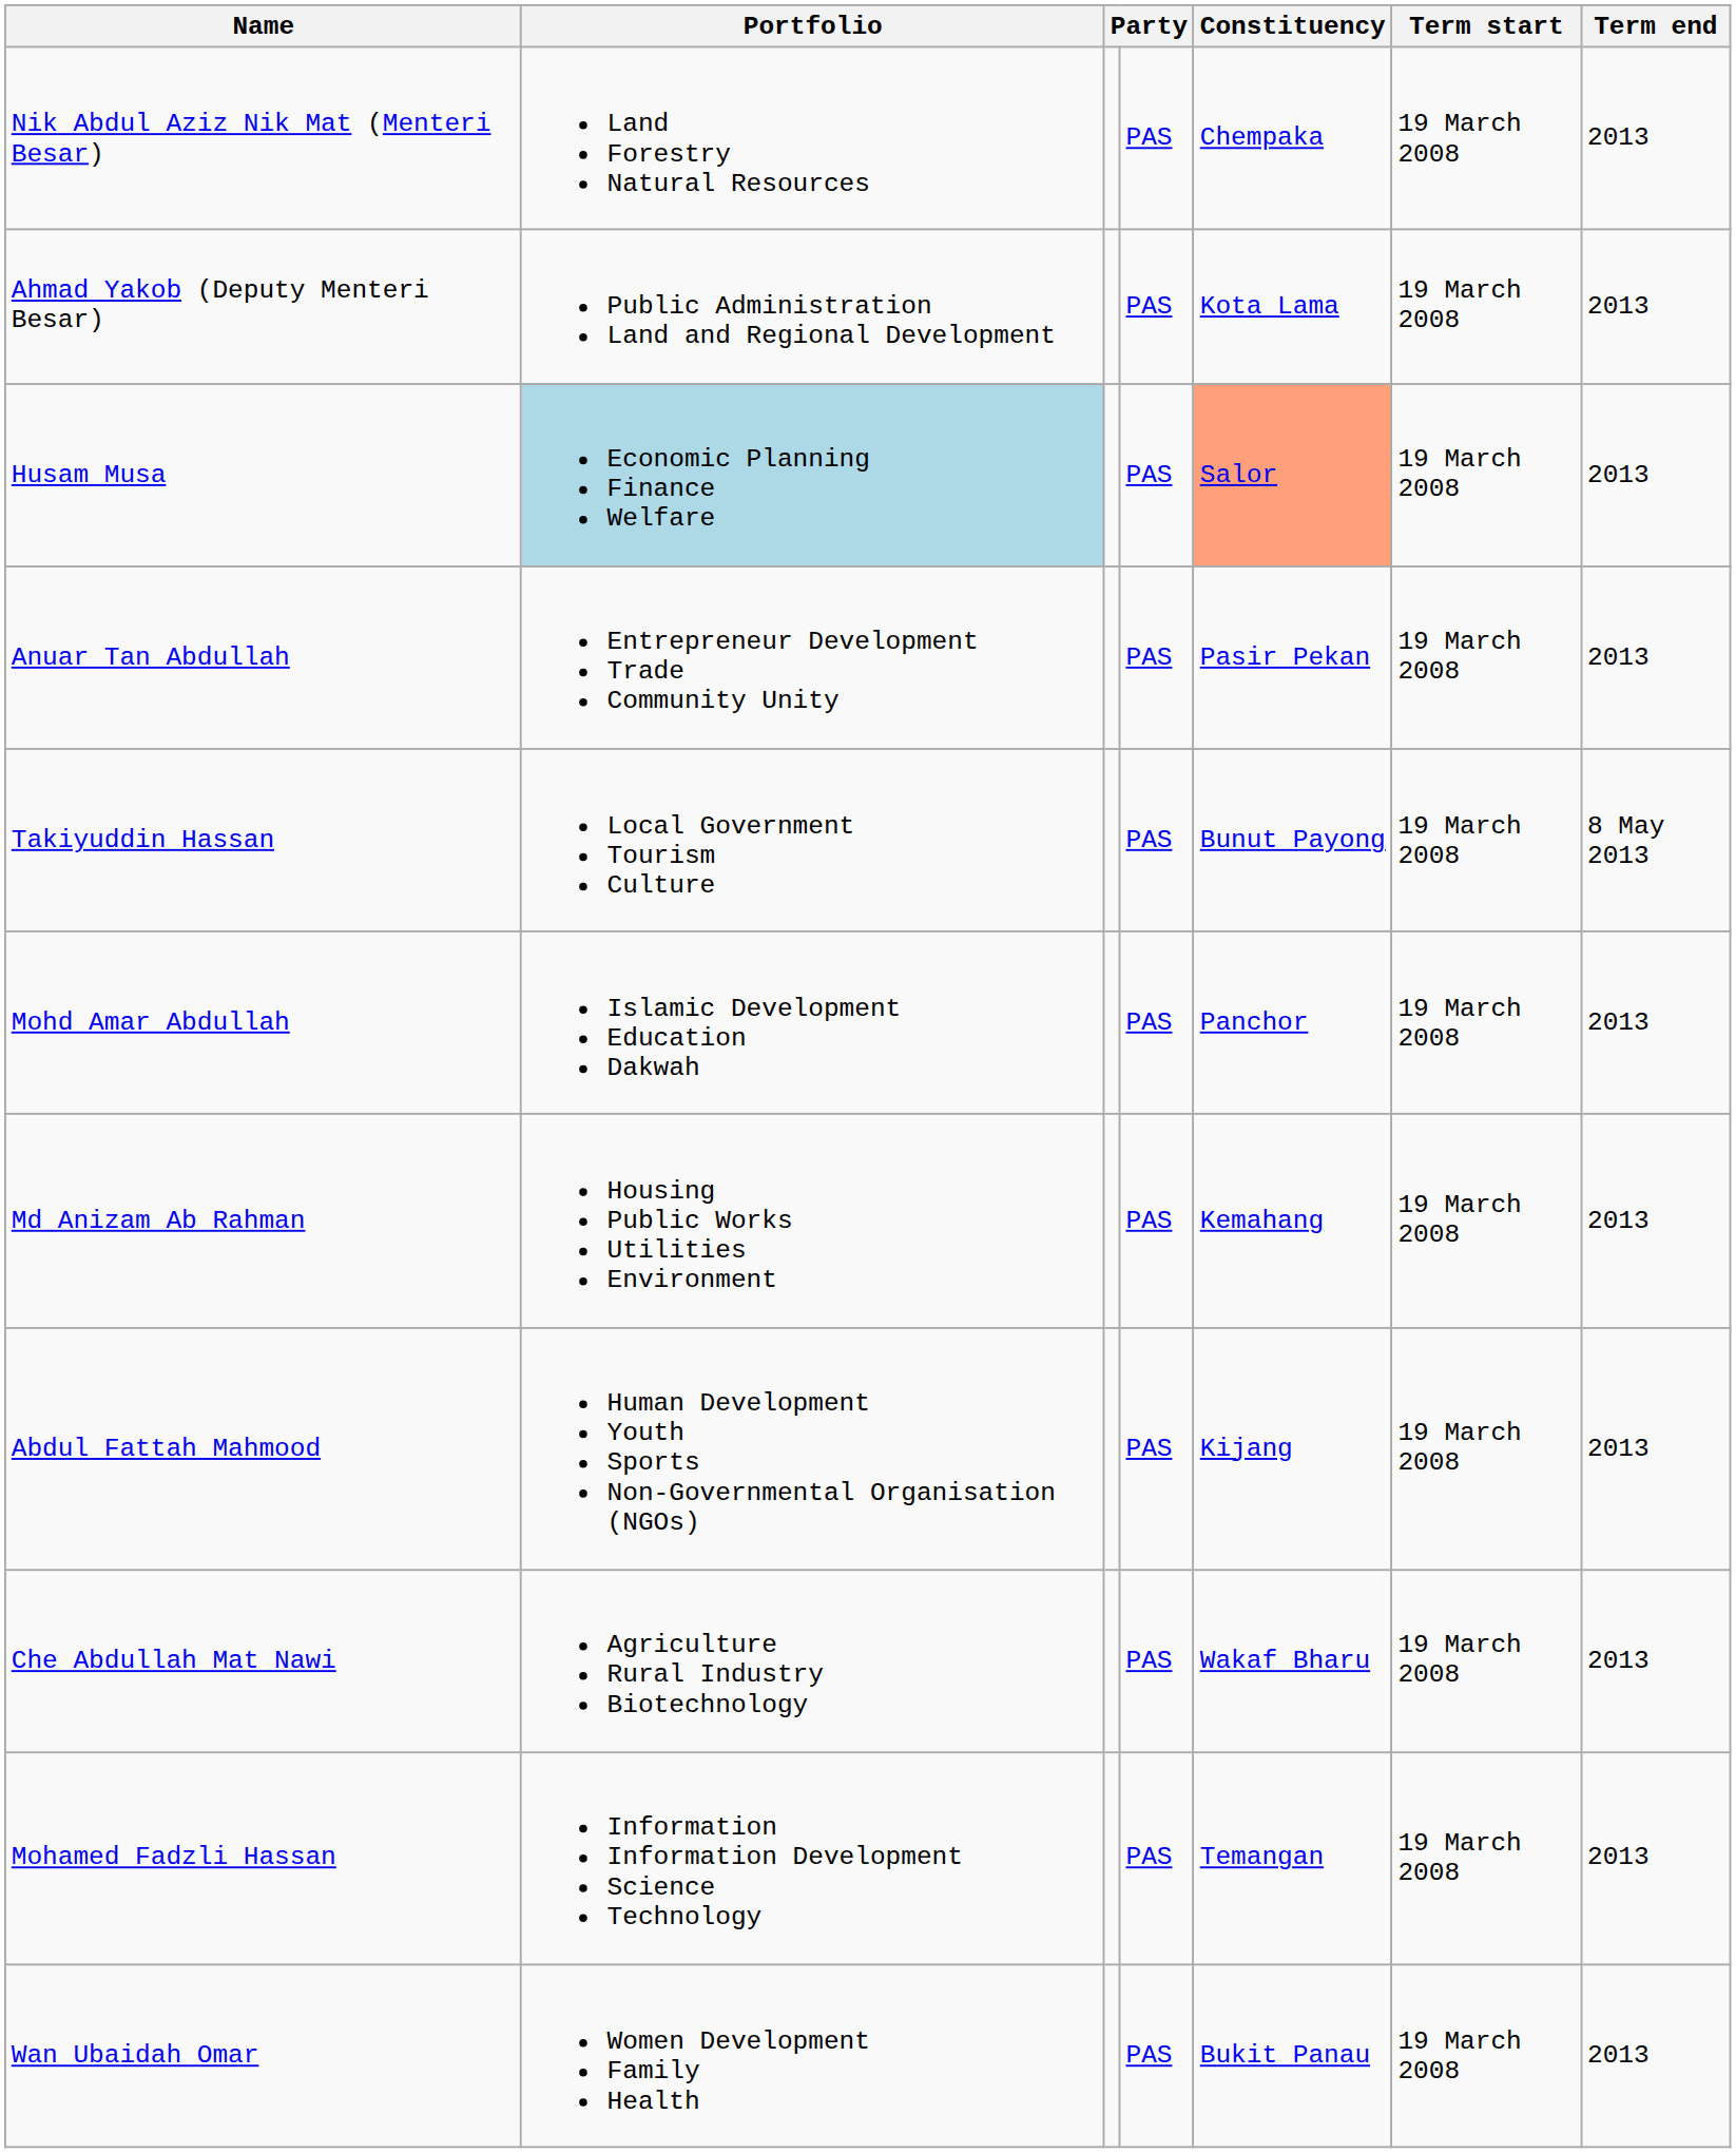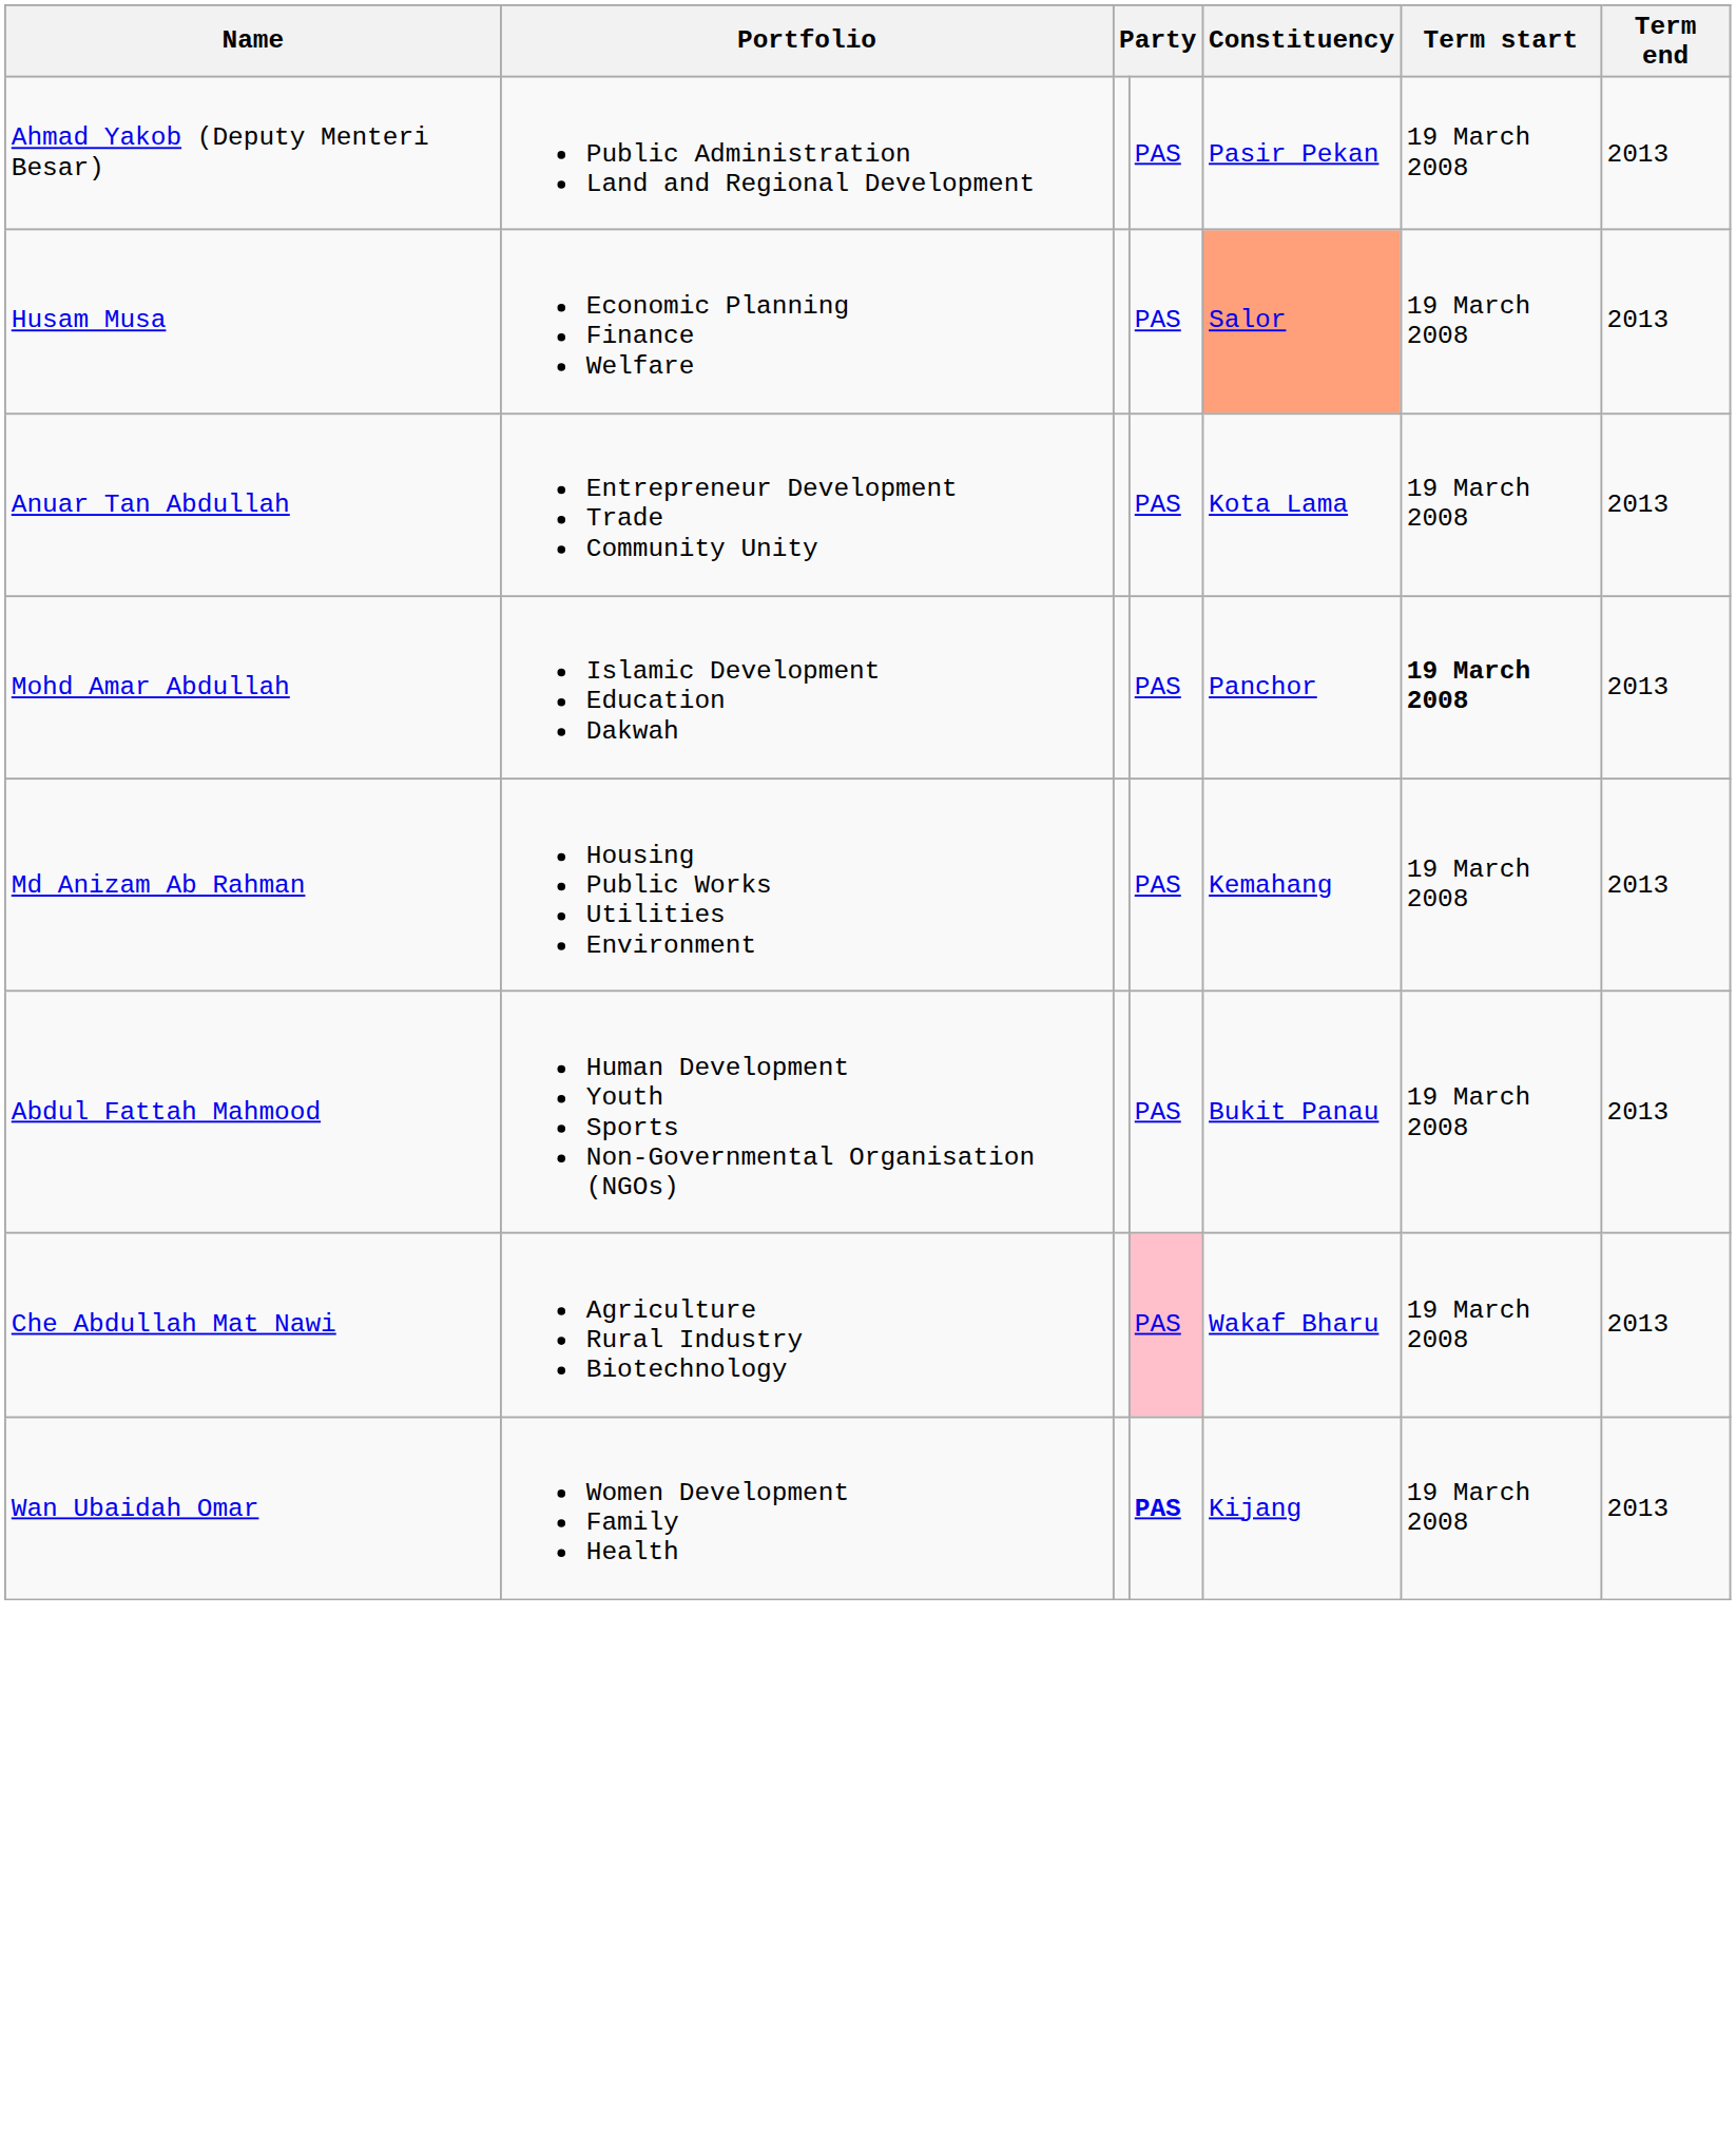- row: Nik Abdul Aziz Nik Mat (Menteri Besar) | Land Forestry Natural Resources | PAS | Chempaka | 19 March 2008 | 2013
Ahmad Yakob (Deputy Menteri Besar) | Constituency: Kota Lama -> Pasir Pekan
Husam Musa | Portfolio: lightblue background -> no background
Anuar Tan Abdullah | Constituency: Pasir Pekan -> Kota Lama
- row: Takiyuddin Hassan | Local Government Tourism Culture | PAS | Bunut Payong | 19 March 2008 | 8 May 2013
Mohd Amar Abdullah | Term start: normal -> bold
Abdul Fattah Mahmood | Constituency: Kijang -> Bukit Panau
Che Abdullah Mat Nawi | column 4: no background -> pink background
- row: Mohamed Fadzli Hassan | Information Information Development Science Technology | PAS | Temangan | 19 March 2008 | 2013
Wan Ubaidah Omar | column 4: normal -> bold
Wan Ubaidah Omar | Constituency: Bukit Panau -> Kijang
